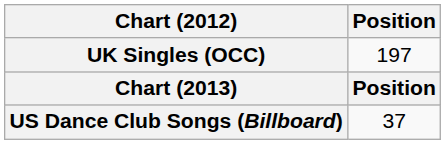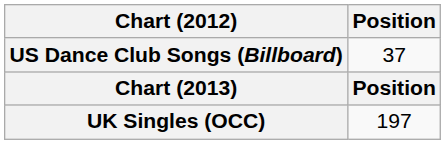rows swapped: UK Singles (OCC) <-> US Dance Club Songs (Billboard)
